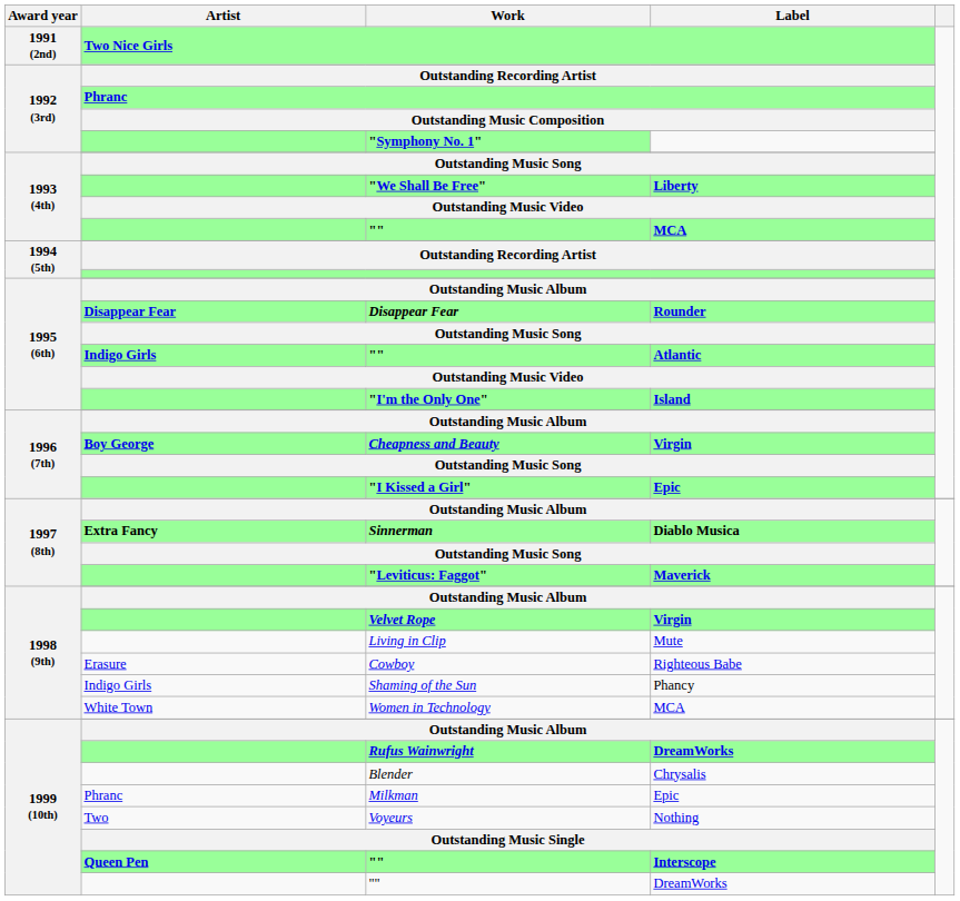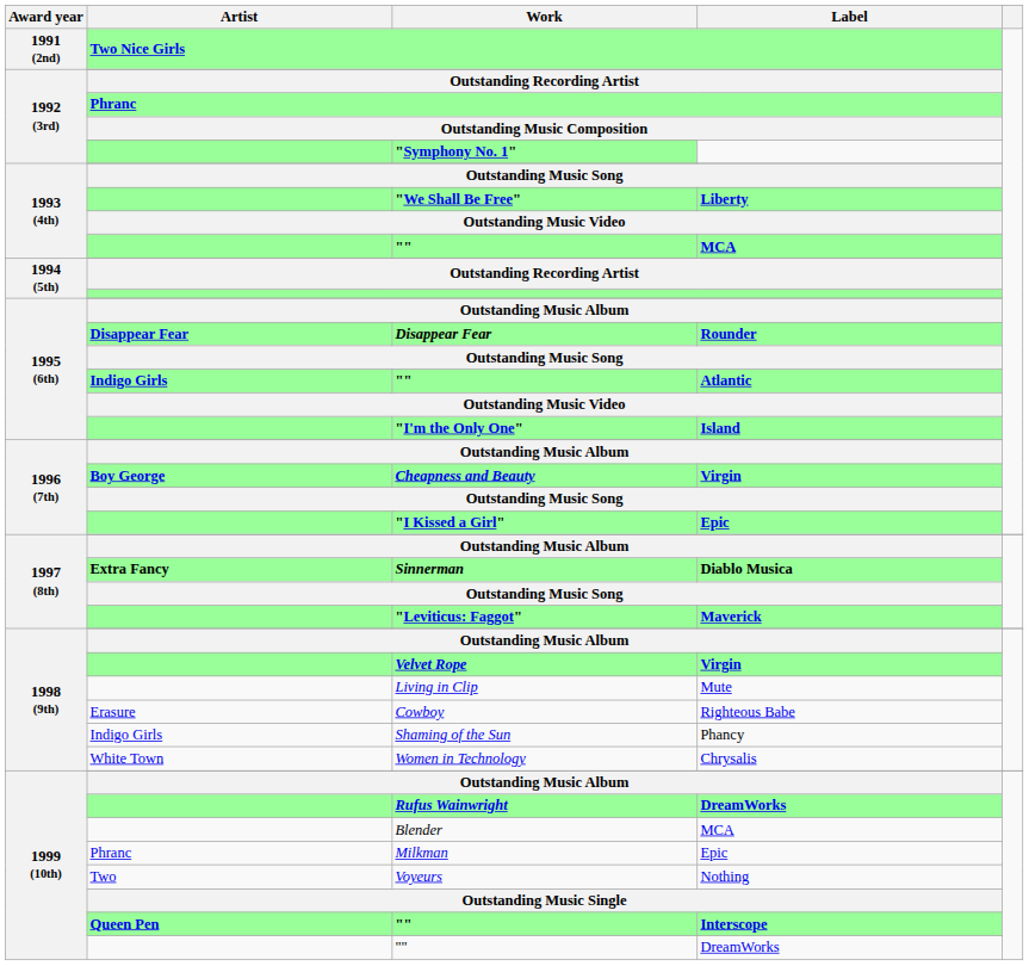Women in Technology | Label: MCA -> Chrysalis
Blender | Label: Chrysalis -> MCA
